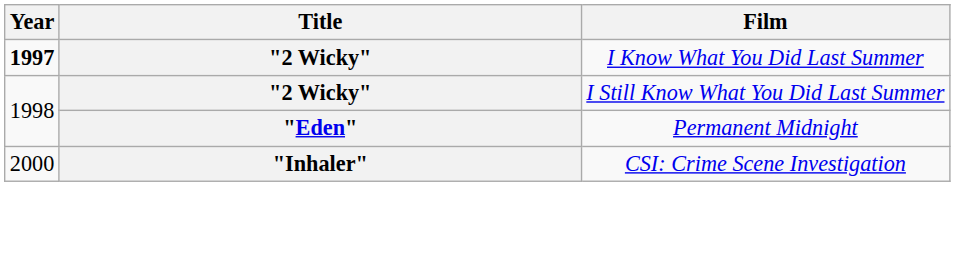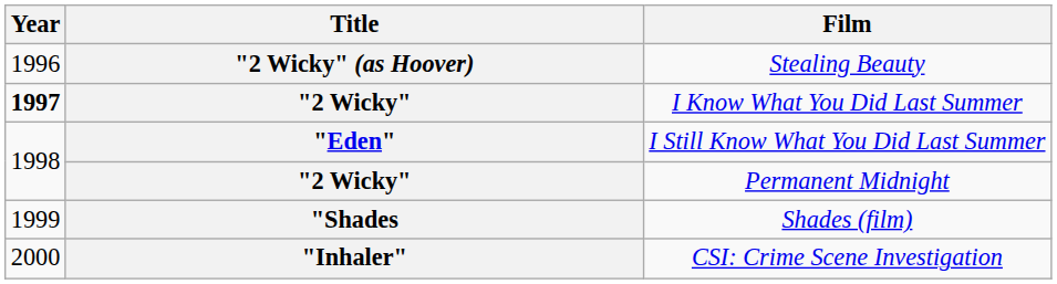+ row: 1996 | "2 Wicky" (as Hoover) | Stealing Beauty
I Still Know What You Did Last Summer | Title: "2 Wicky" -> "Eden"
Permanent Midnight | Title: "Eden" -> "2 Wicky"
+ row: 1999 | "Shades | Shades (film)
